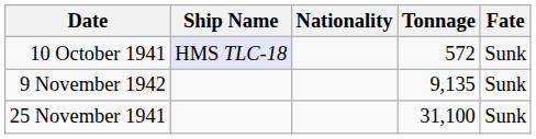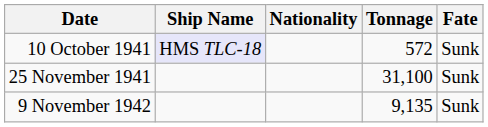rows swapped: 25 November 1941 <-> 9 November 1942
